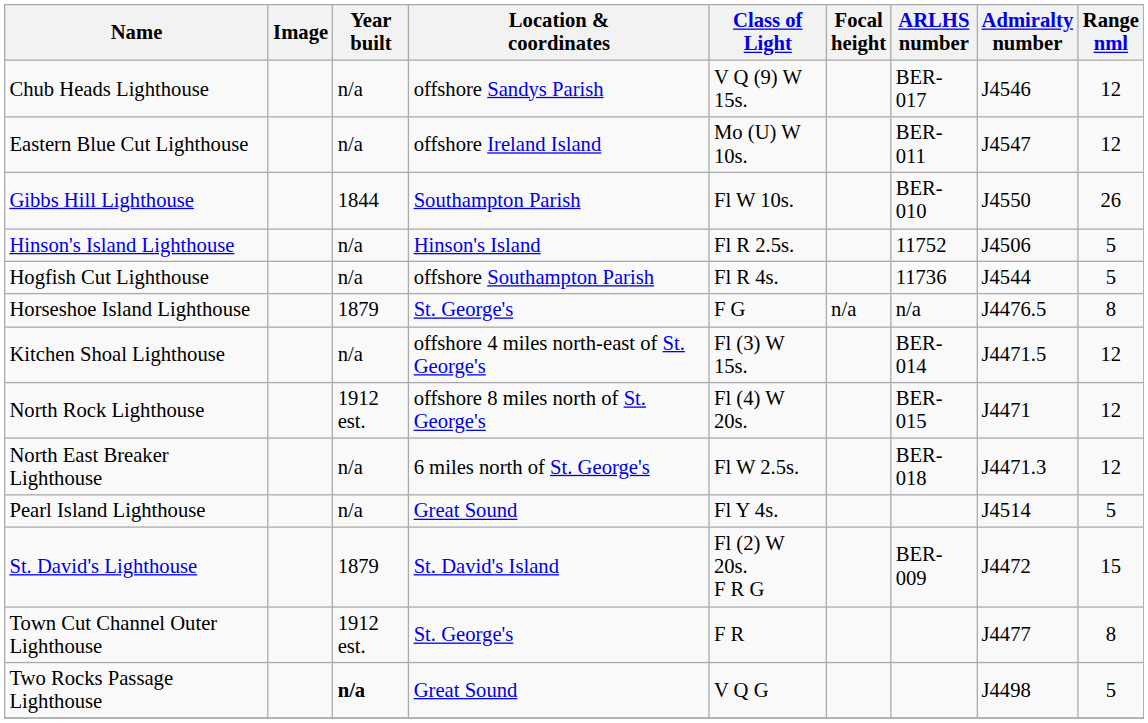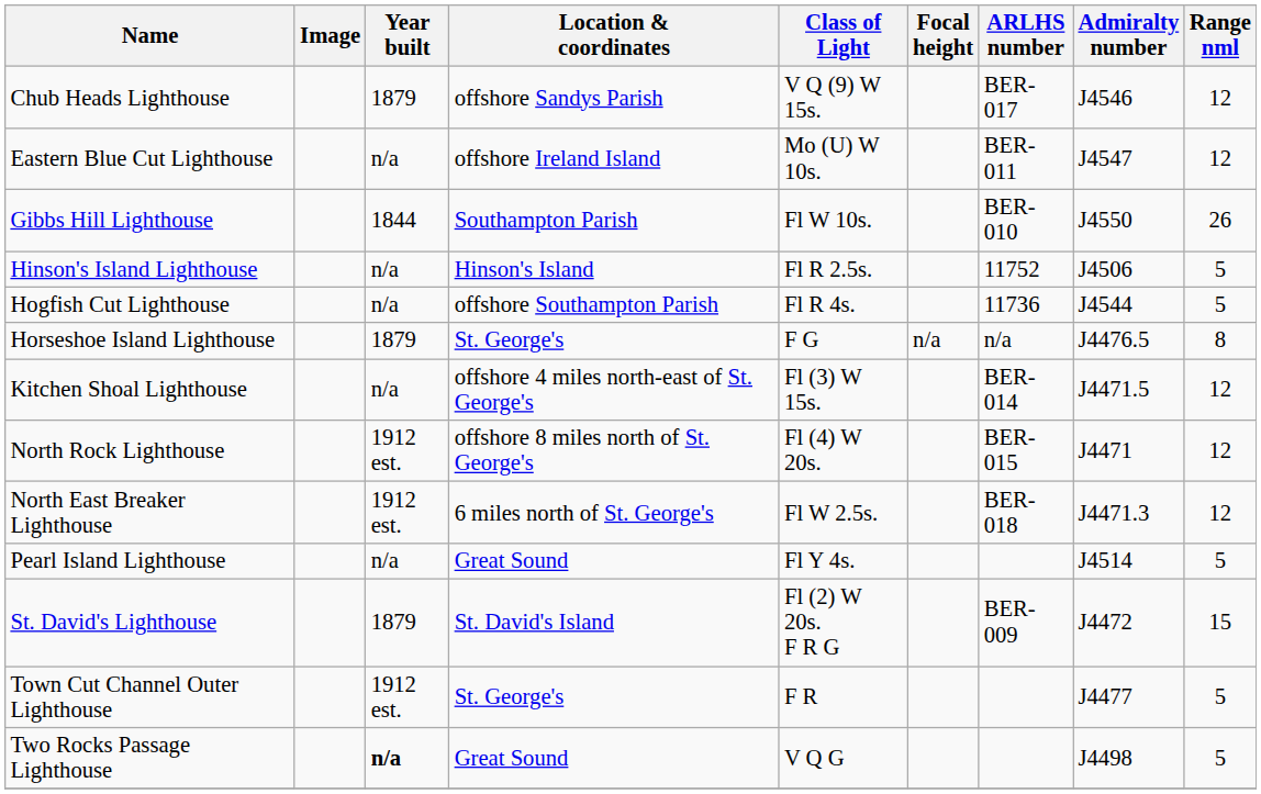Chub Heads Lighthouse | Year built: n/a -> 1879
North East Breaker Lighthouse | Year built: n/a -> 1912 est.
Town Cut Channel Outer Lighthouse | Range nml: 8 -> 5
